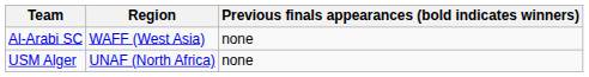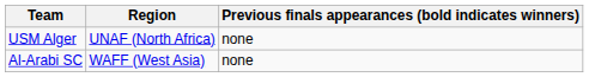rows swapped: Al-Arabi SC <-> USM Alger
